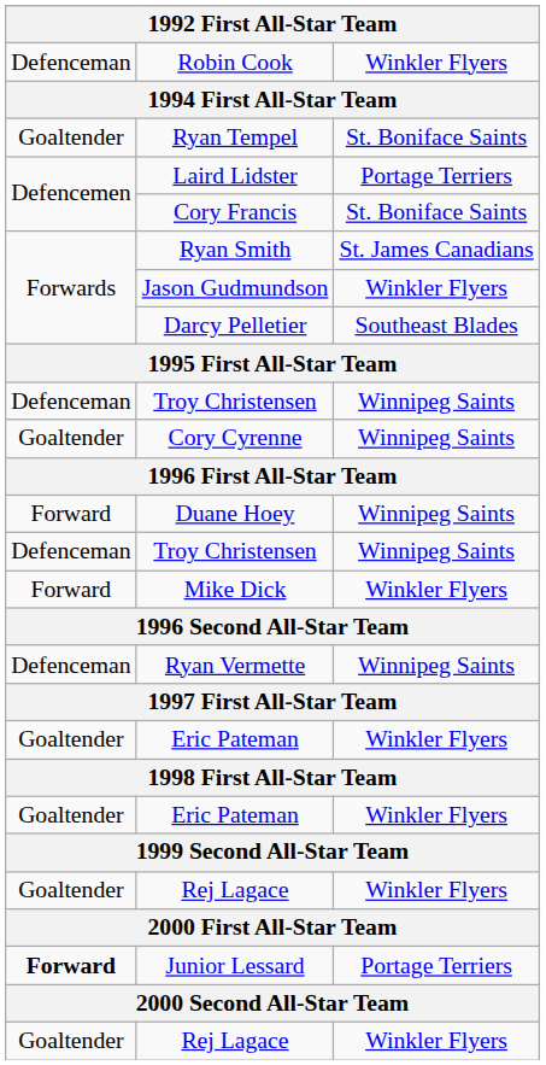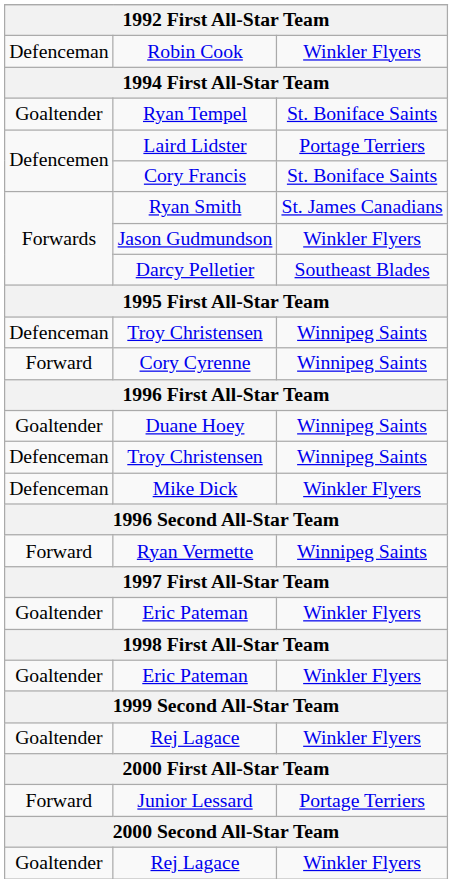Cory Cyrenne | column 1: Goaltender -> Forward
Duane Hoey | column 1: Forward -> Goaltender
Mike Dick | column 1: Forward -> Defenceman
Ryan Vermette | column 1: Defenceman -> Forward
Junior Lessard | column 1: bold -> normal
